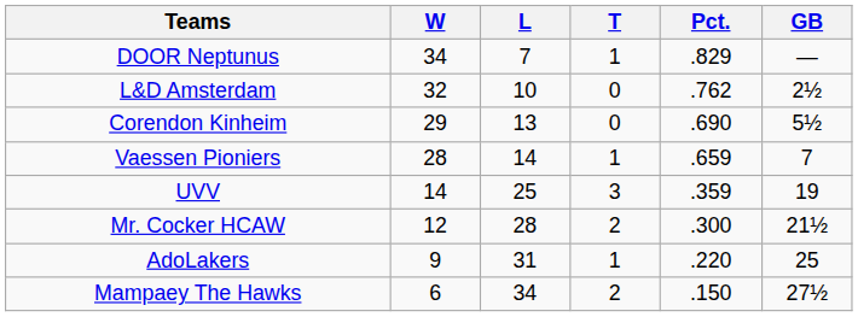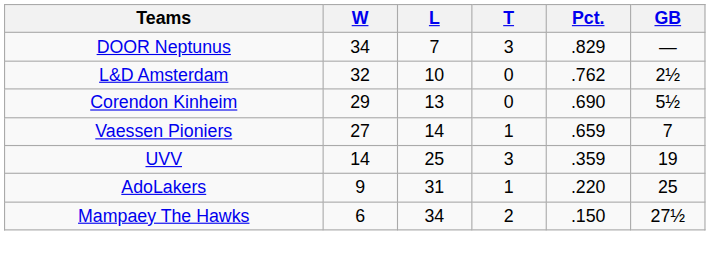DOOR Neptunus | T: 1 -> 3
Vaessen Pioniers | W: 28 -> 27
- row: Mr. Cocker HCAW | 12 | 28 | 2 | .300 | 21½
